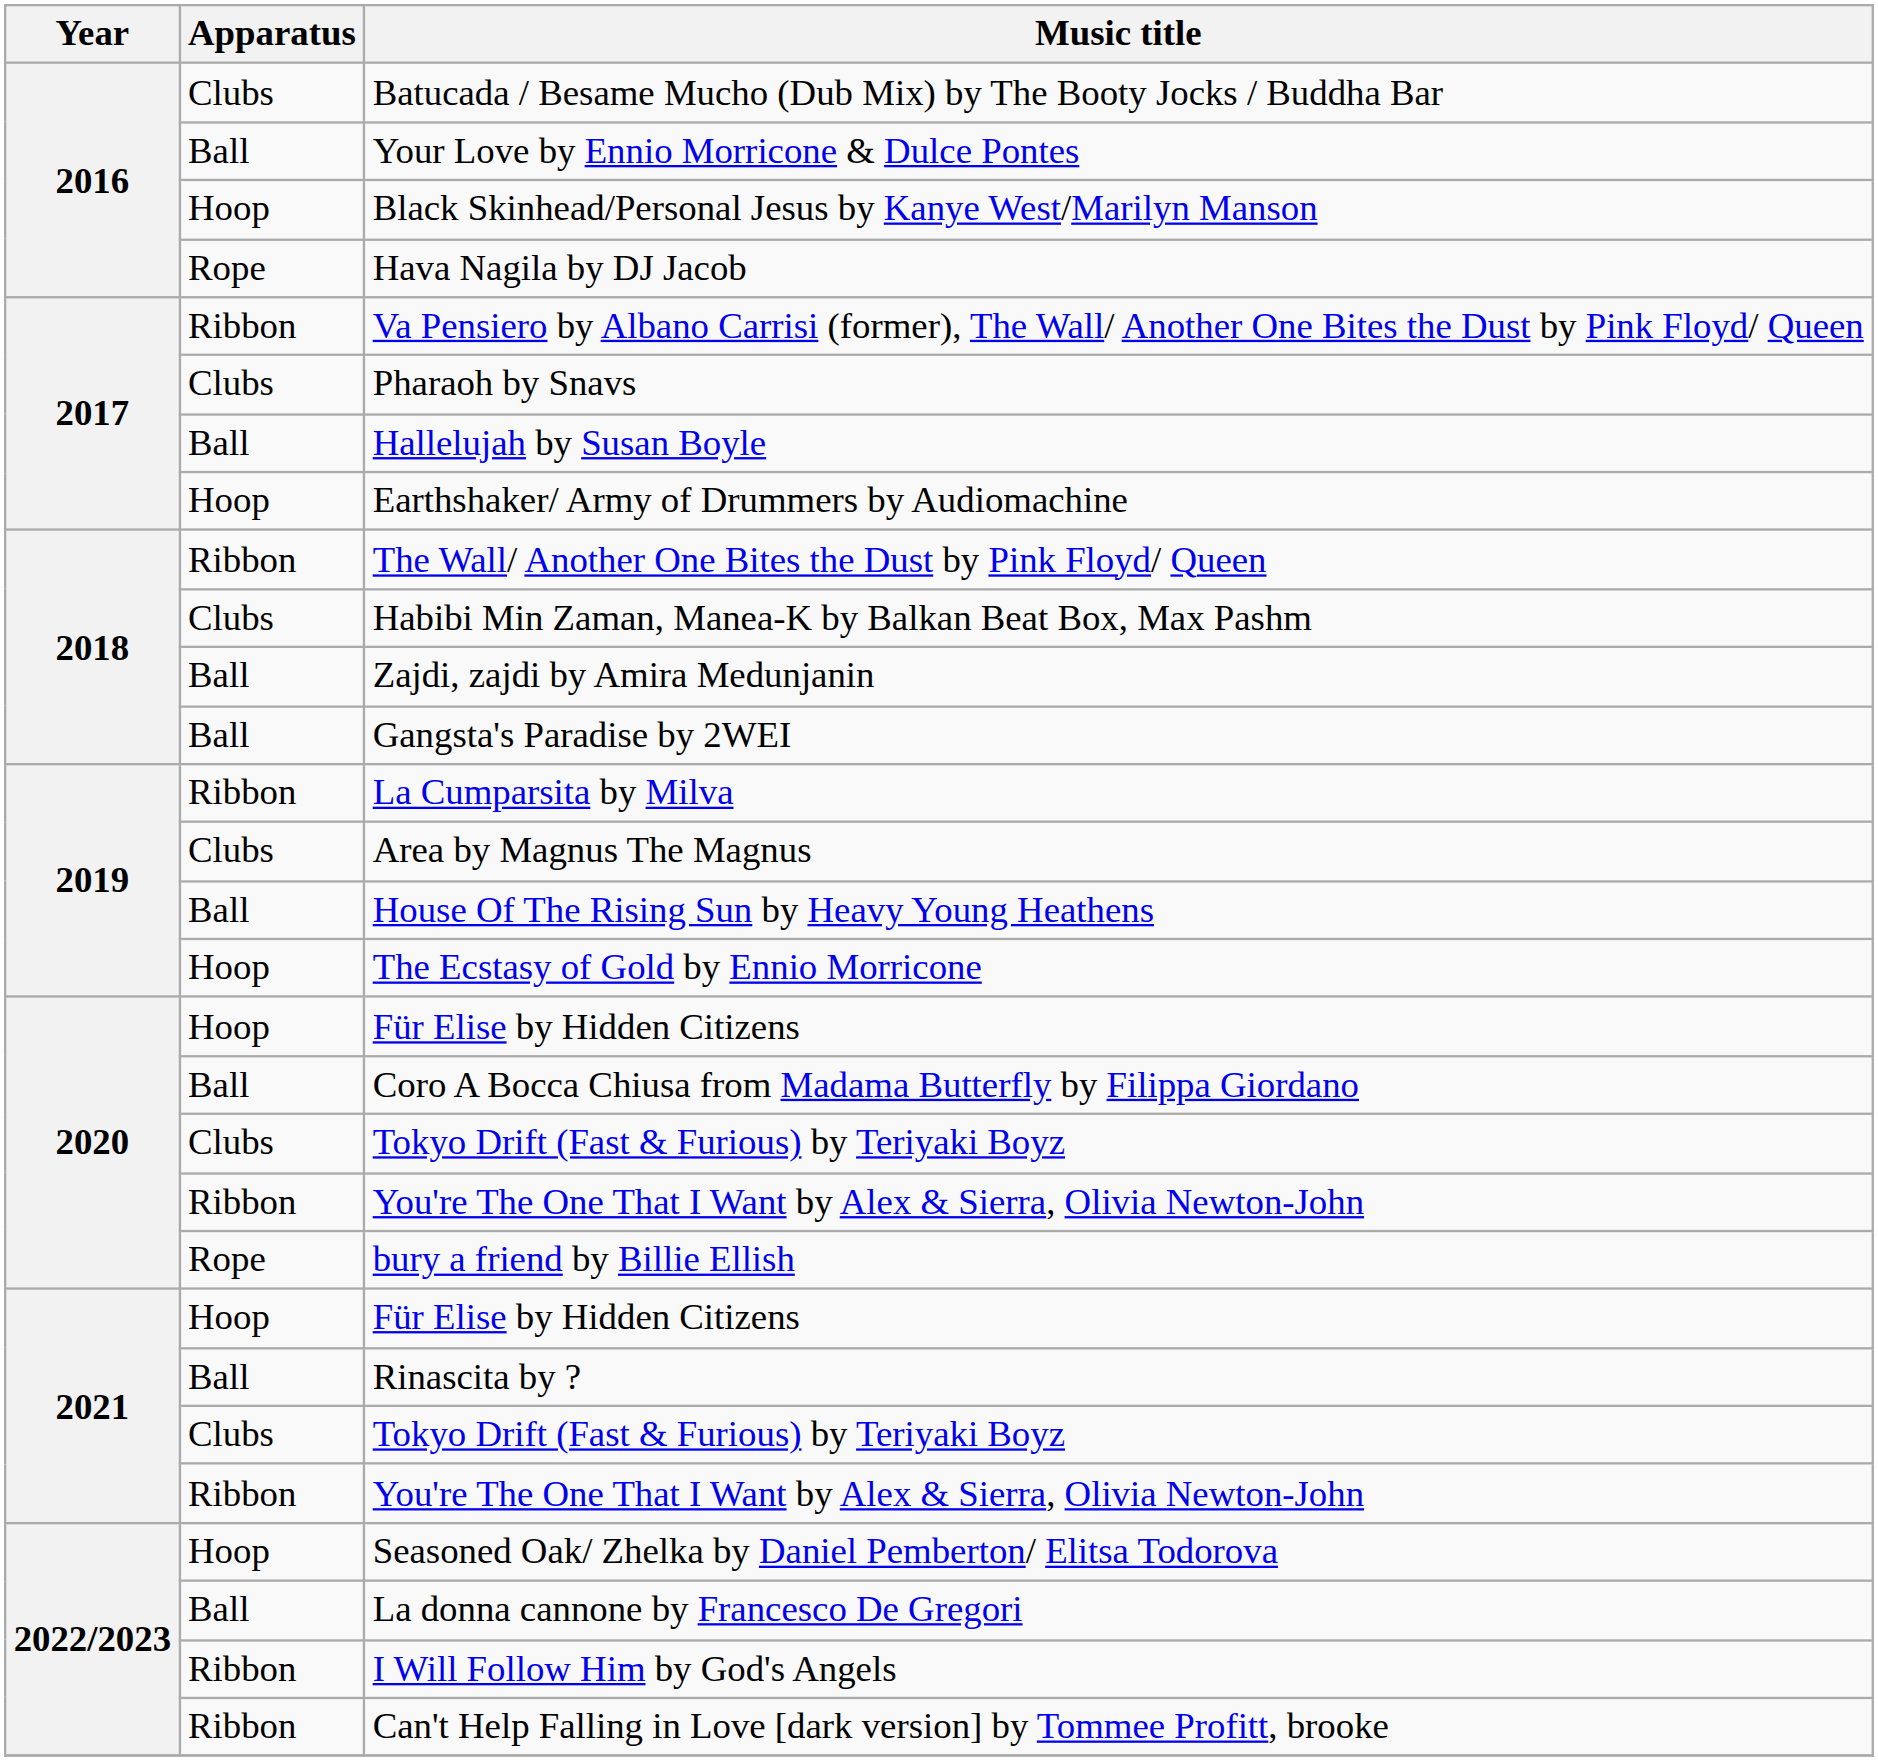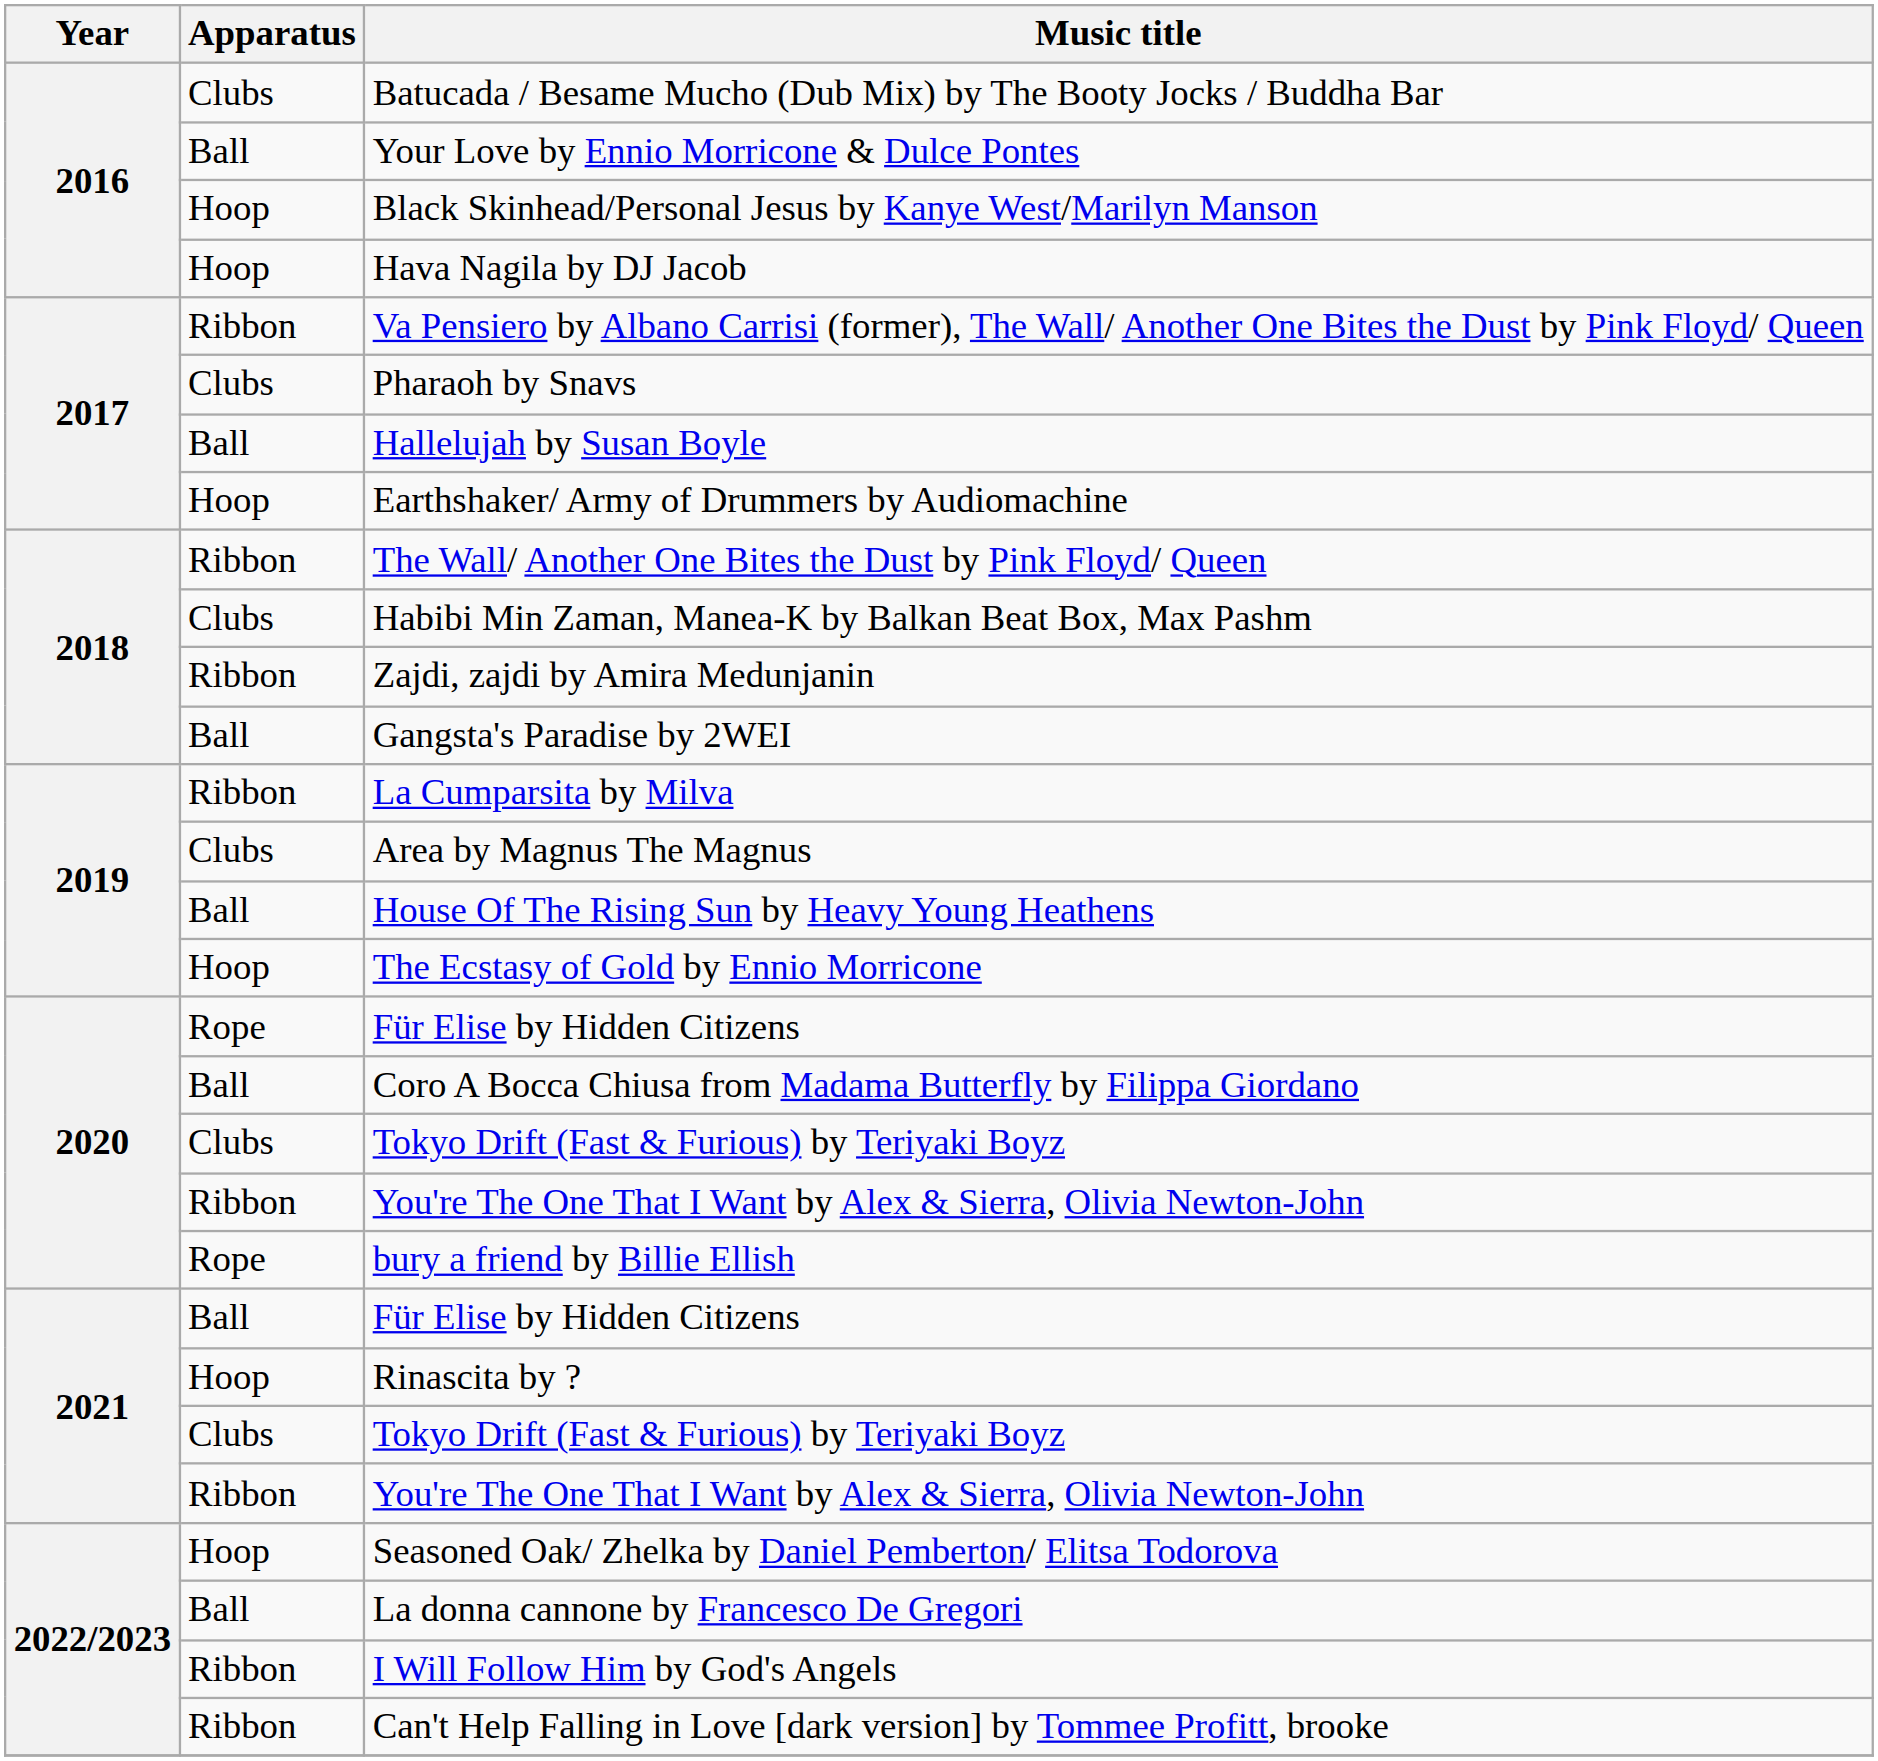Hava Nagila by DJ Jacob | Apparatus: Rope -> Hoop
Zajdi, zajdi by Amira Medunjanin | Apparatus: Ball -> Ribbon
2020 / Für Elise by Hidden Citizens | Apparatus: Hoop -> Rope
2021 / Für Elise by Hidden Citizens | Apparatus: Hoop -> Ball
Rinascita by ? | Apparatus: Ball -> Hoop
